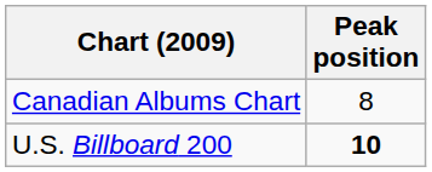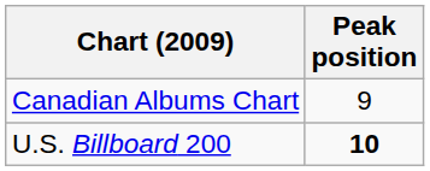Canadian Albums Chart | Peak position: 8 -> 9
